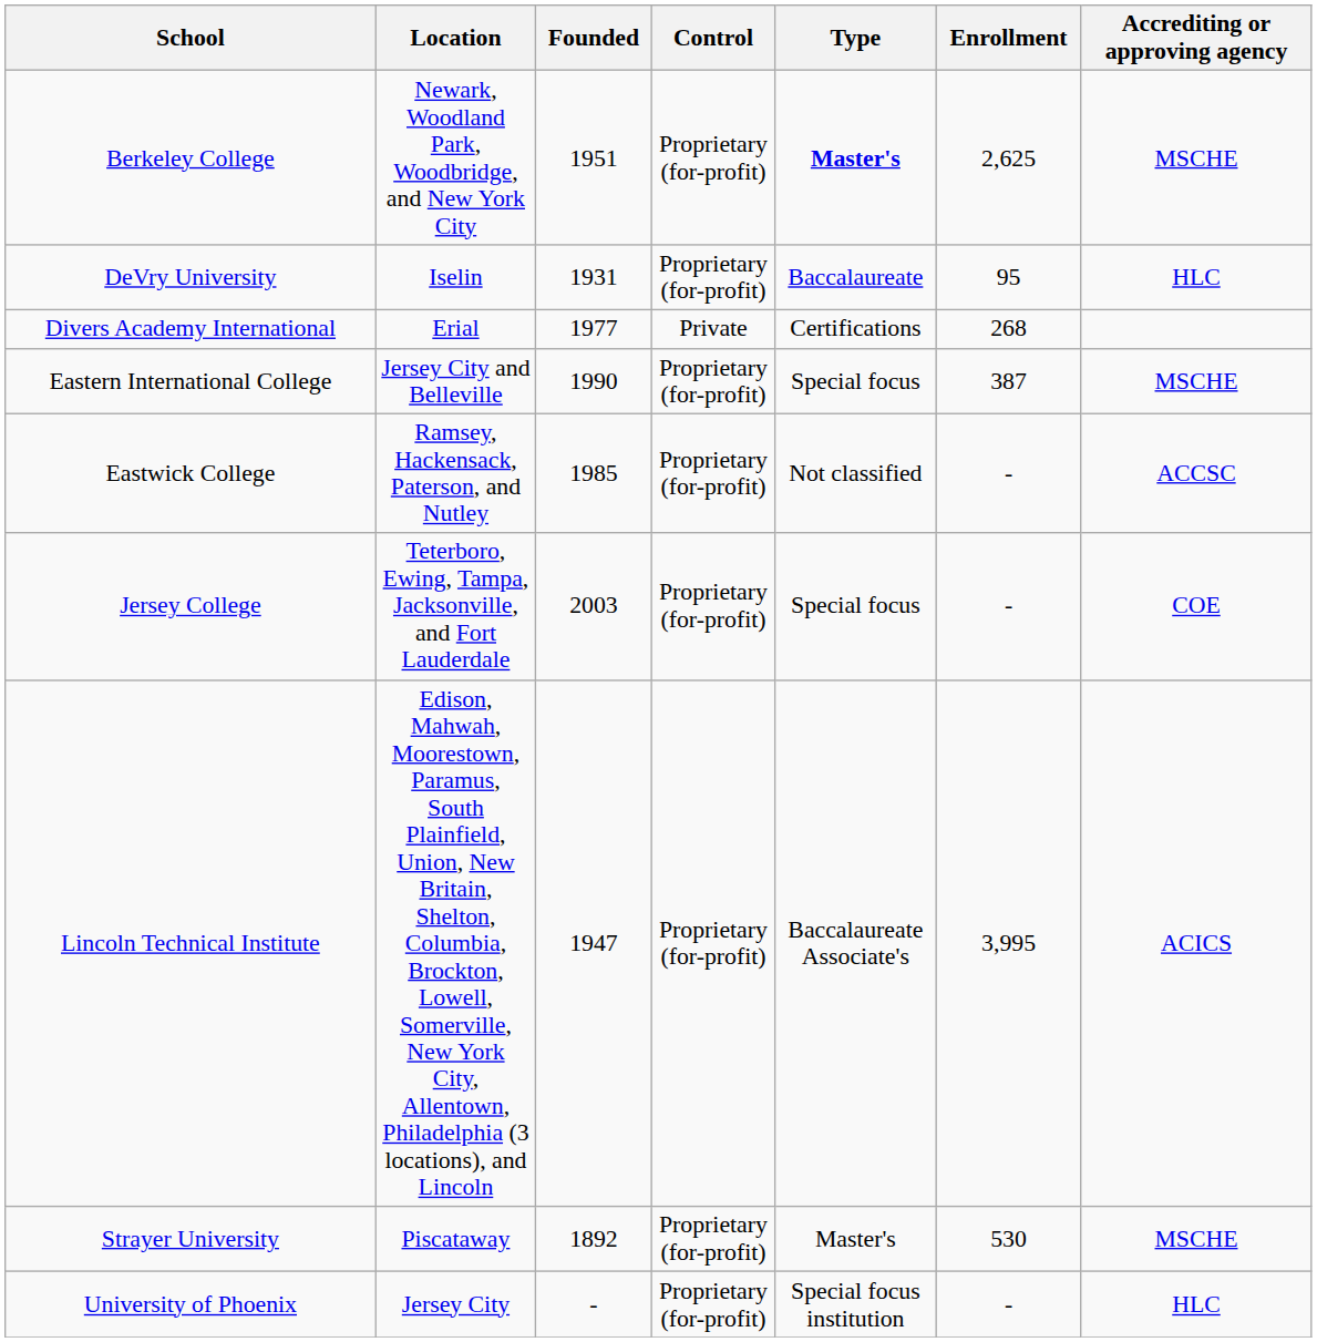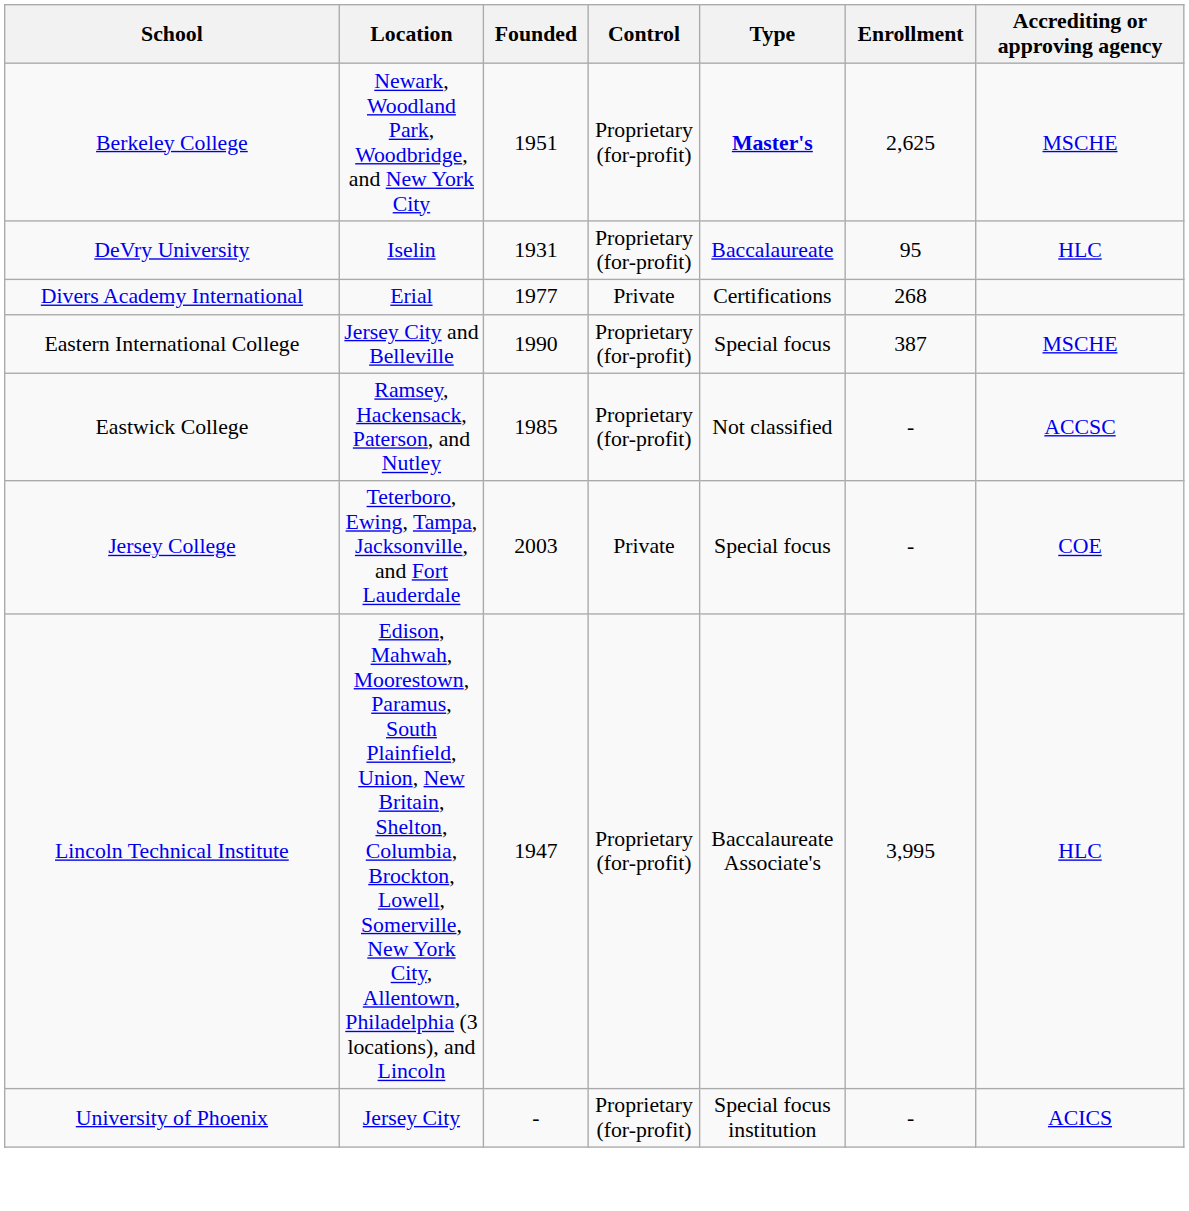Jersey College | Control: Proprietary (for-profit) -> Private
Lincoln Technical Institute | Accrediting or approving agency: ACICS -> HLC
- row: Strayer University | Piscataway | 1892 | Proprietary (for-profit) | Master's | 530 | MSCHE
University of Phoenix | Accrediting or approving agency: HLC -> ACICS
